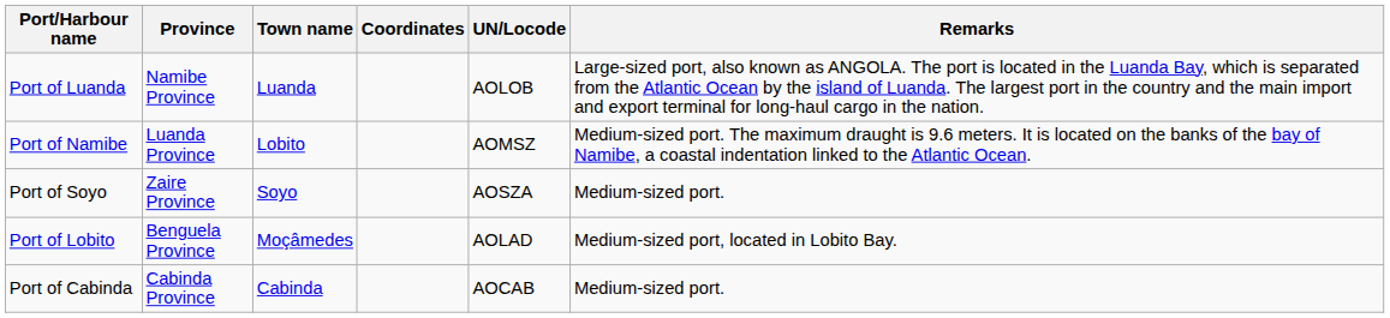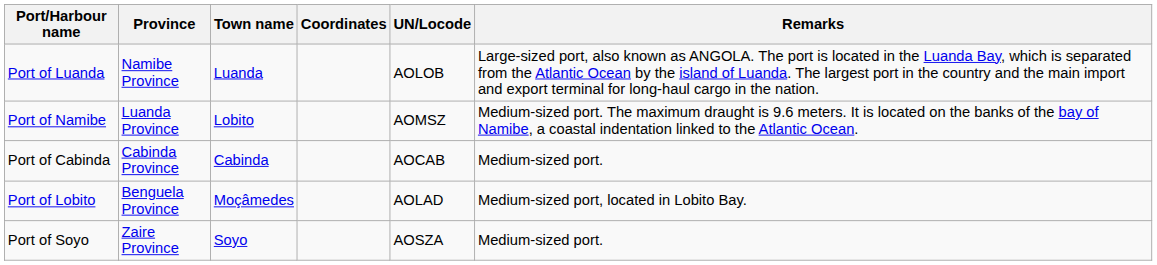rows swapped: Port of Soyo <-> Port of Cabinda
